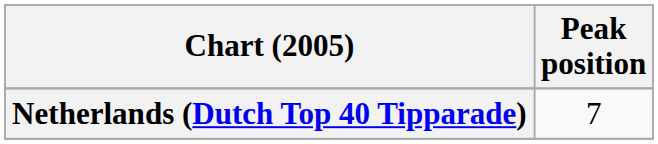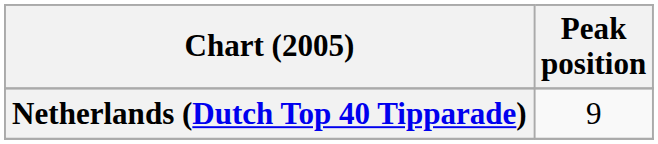Netherlands (Dutch Top 40 Tipparade) | Peak position: 7 -> 9
